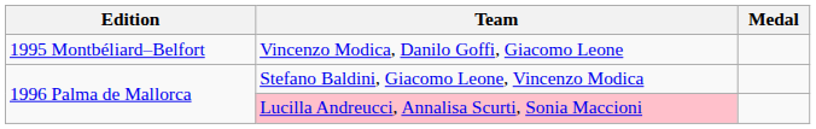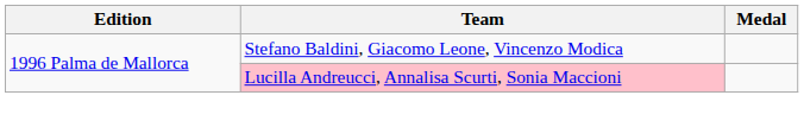- row: 1995 Montbéliard–Belfort | Vincenzo Modica, Danilo Goffi, Giacomo Leone
